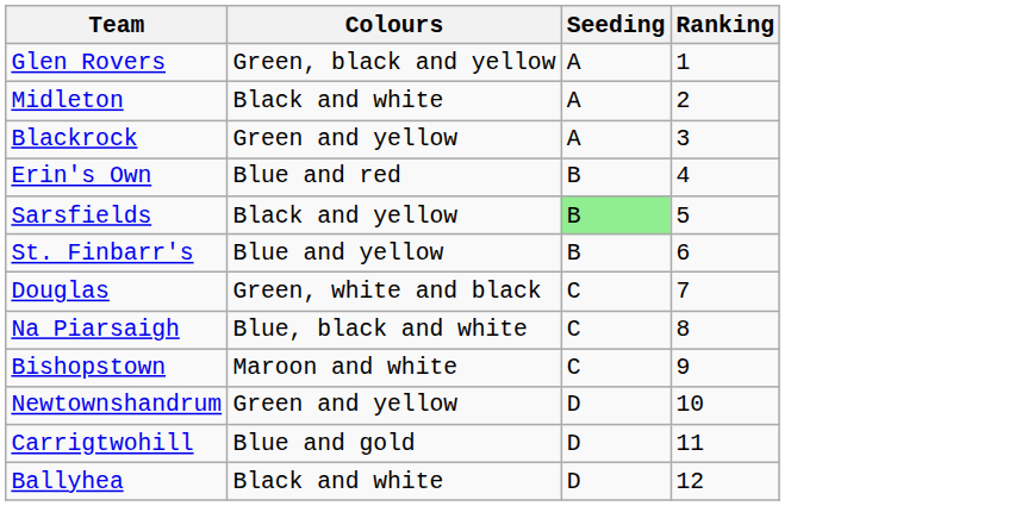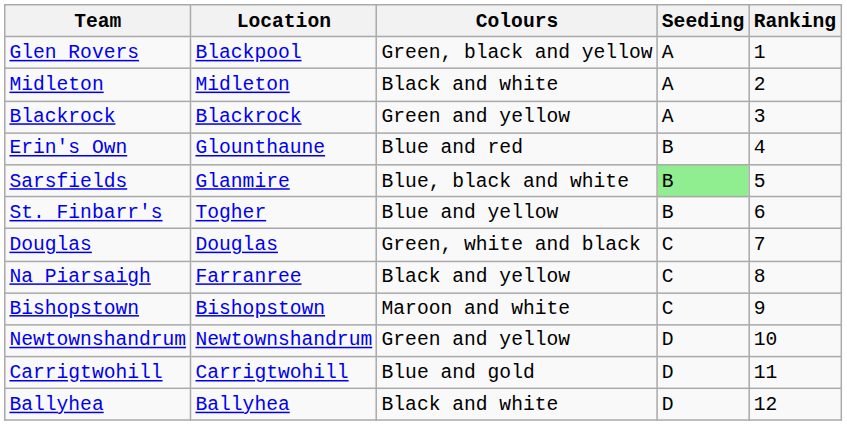+ column: Location | Blackpool | Midleton | Blackrock | Glounthaune | Glanmire | Togher | Douglas | Farranree | Bishopstown | Newtownshandrum | Carrigtwohill | Ballyhea
Sarsfields | Colours: Black and yellow -> Blue, black and white
Na Piarsaigh | Colours: Blue, black and white -> Black and yellow
